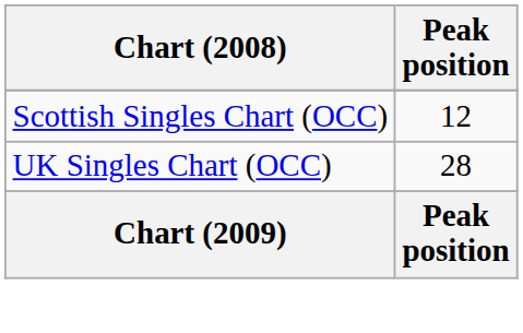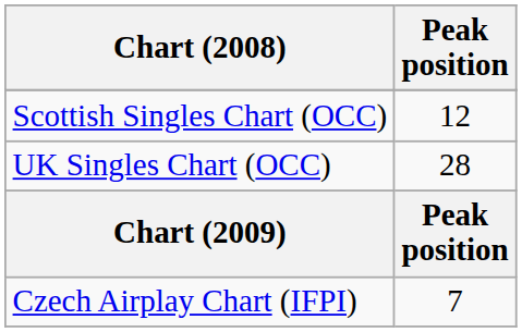+ row: Czech Airplay Chart (IFPI) | 7
